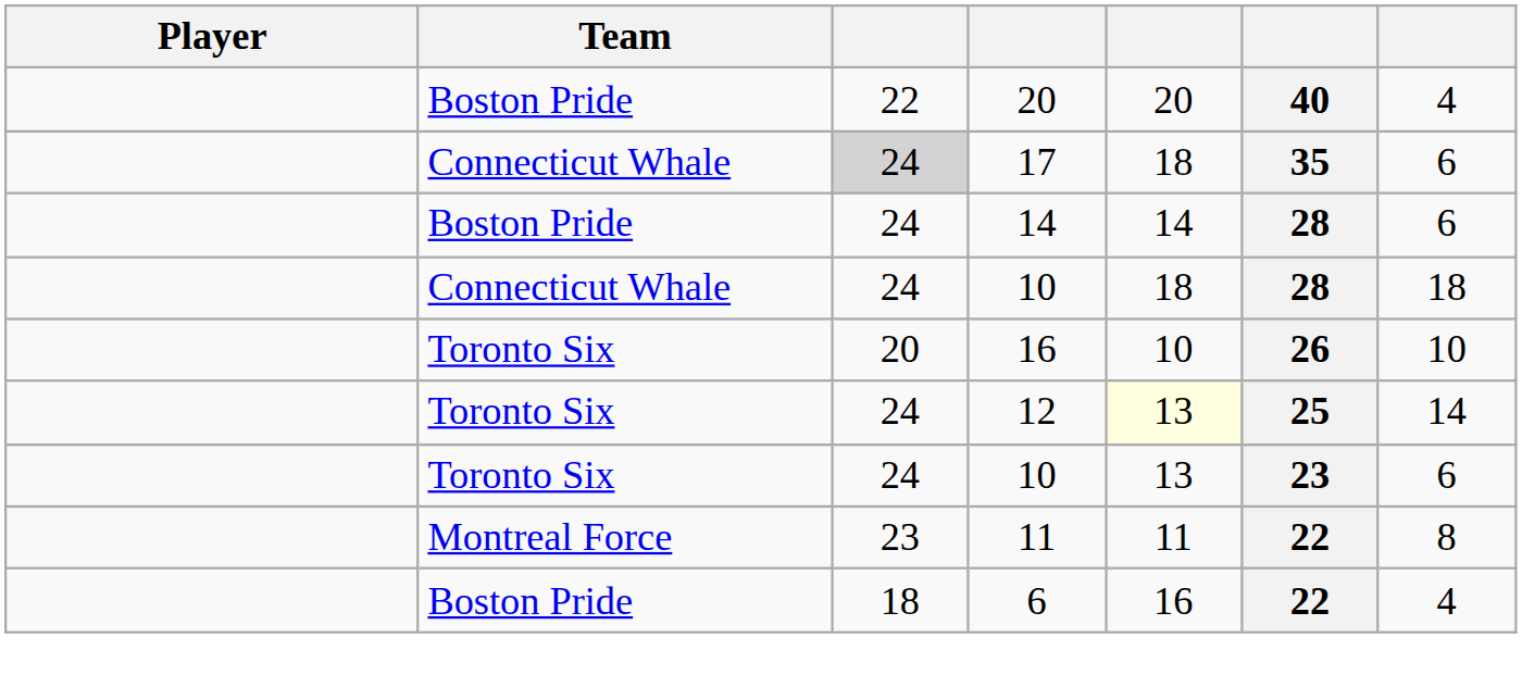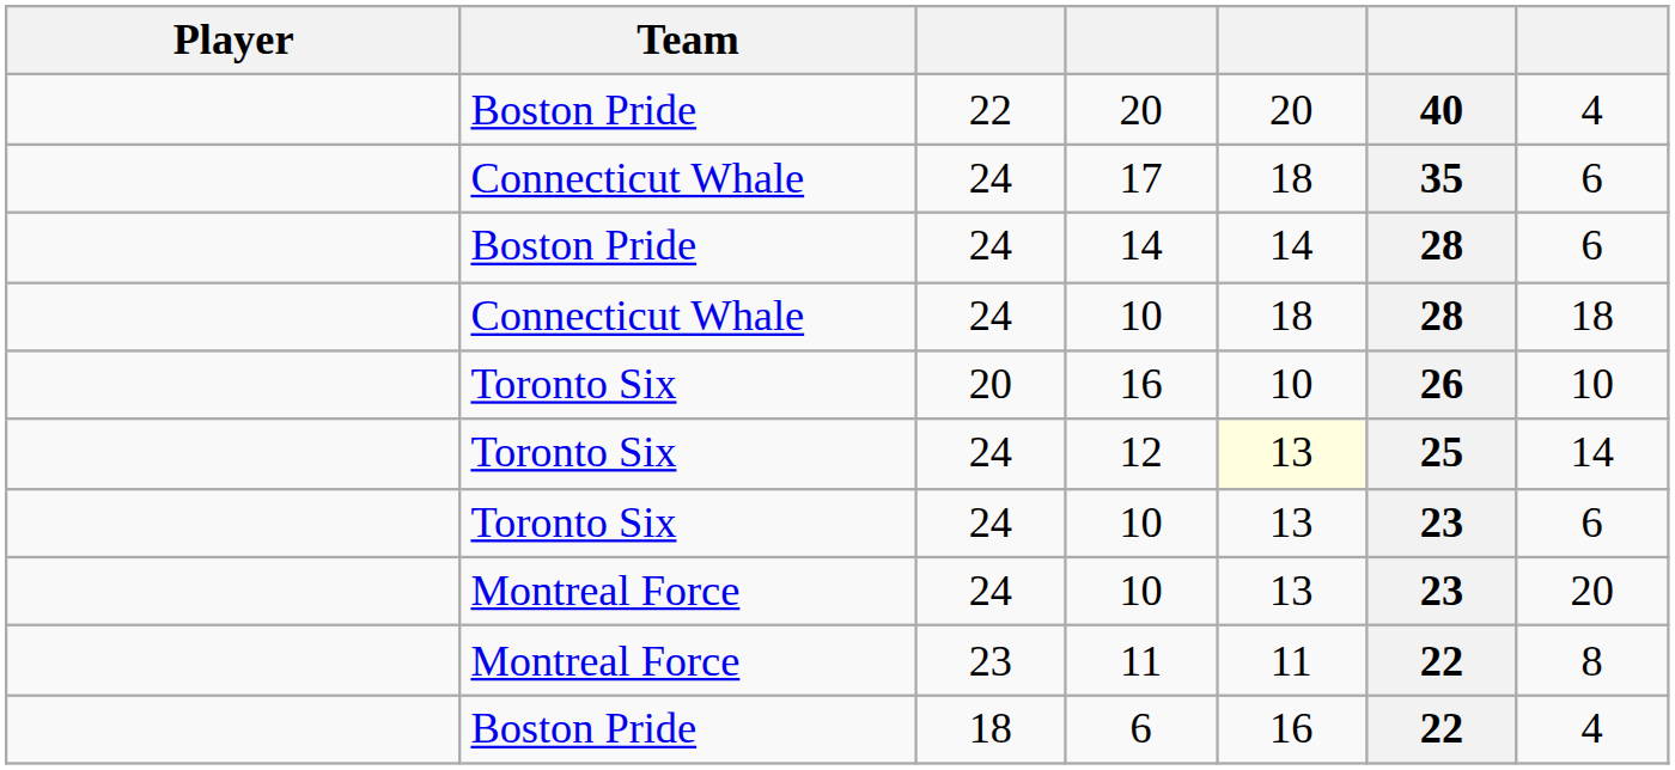17 | column 3: lightgrey background -> no background
+ row: Montreal Force | 24 | 10 | 13 | 23 | 20
